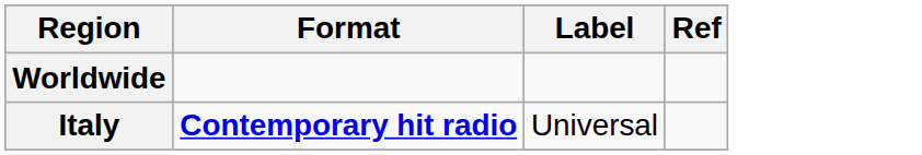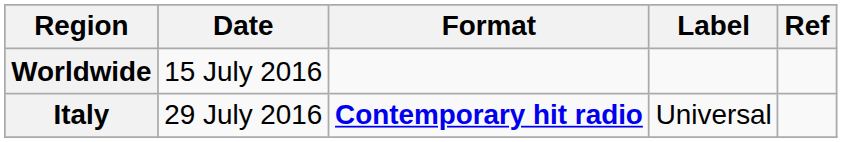+ column: Date | 15 July 2016 | 29 July 2016
